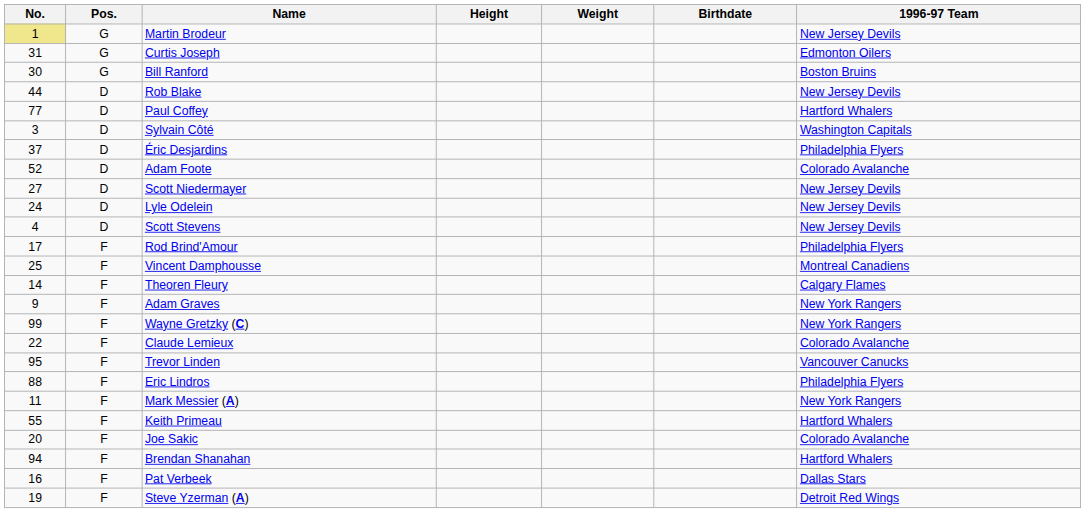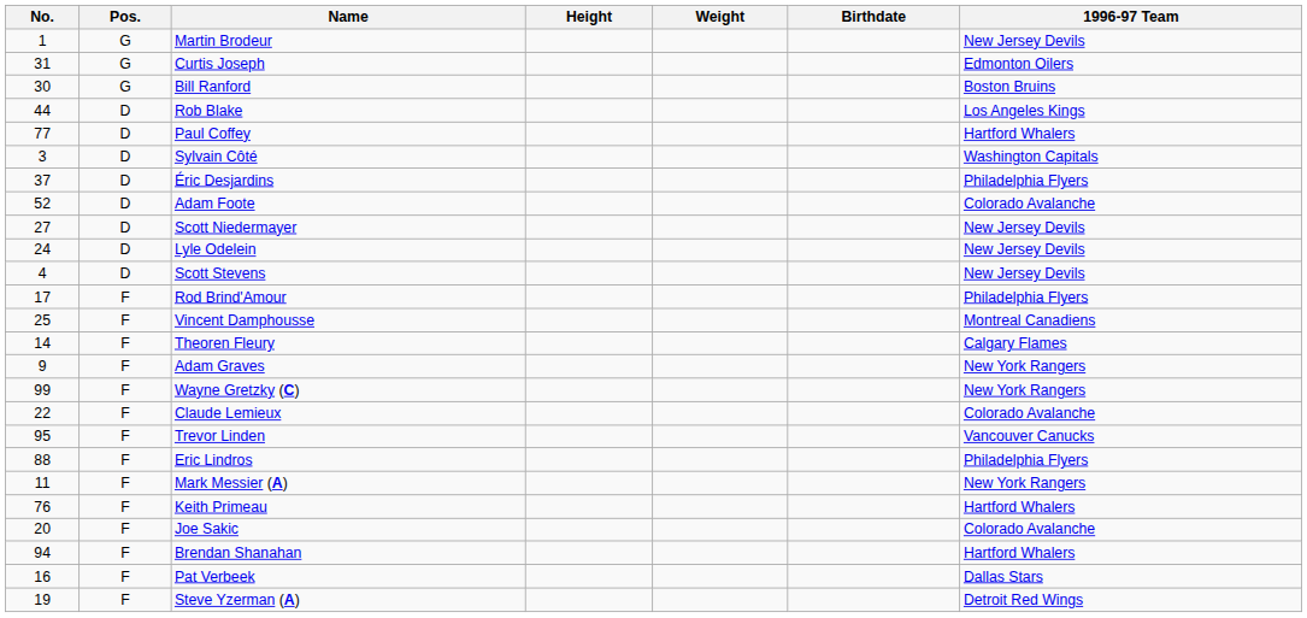Martin Brodeur | No.: khaki background -> no background
Rob Blake | 1996-97 Team: New Jersey Devils -> Los Angeles Kings
Keith Primeau | No.: 55 -> 76
